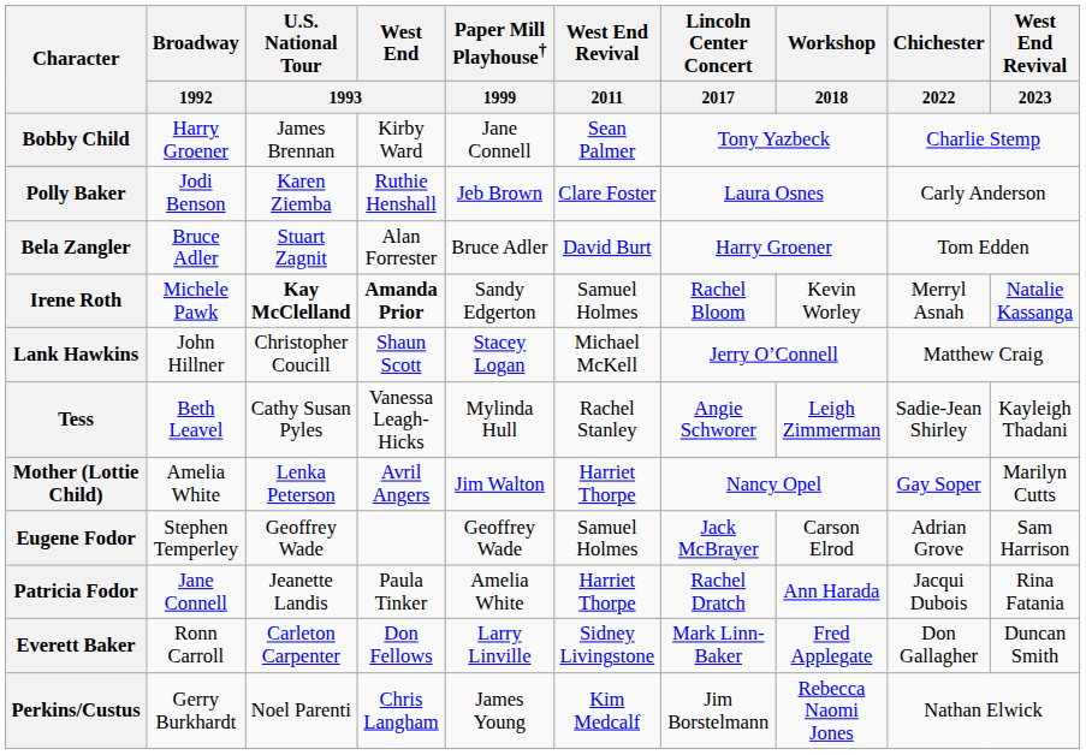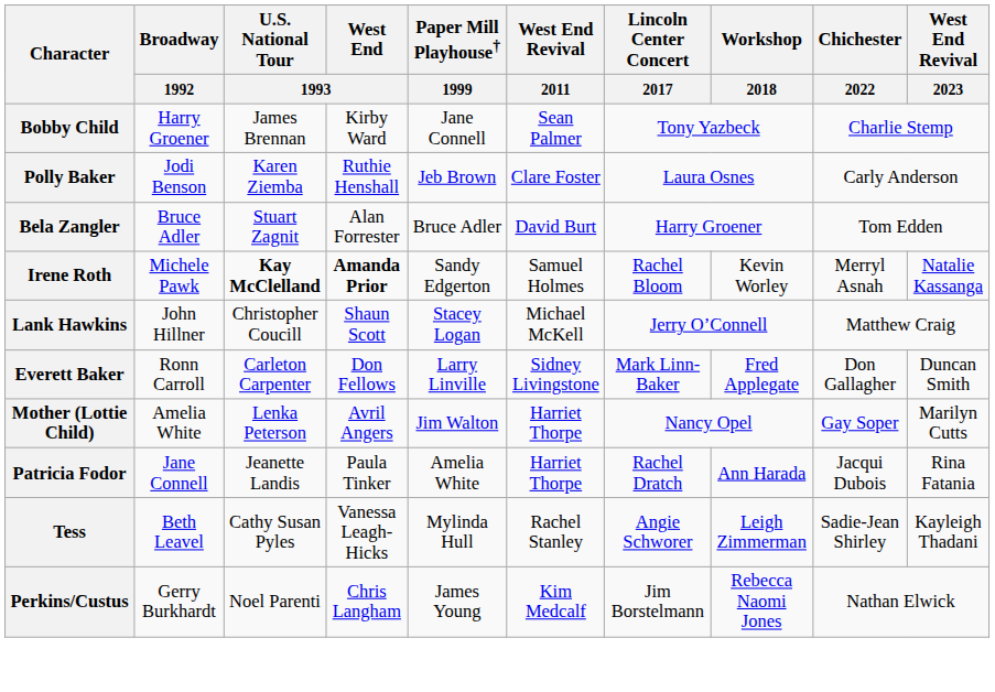rows swapped: Everett Baker <-> Tess
- row: Eugene Fodor | Stephen Temperley | Geoffrey Wade | Geoffrey Wade | Samuel Holmes | Jack McBrayer | Carson Elrod | Adrian Grove | Sam Harrison
